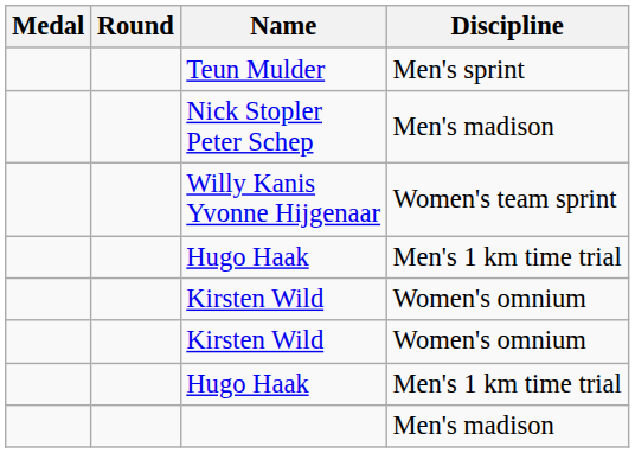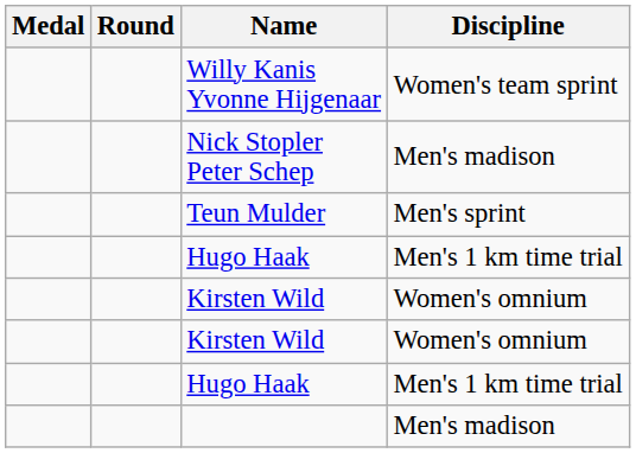rows swapped: Teun Mulder <-> Willy Kanis Yvonne Hijgenaar
